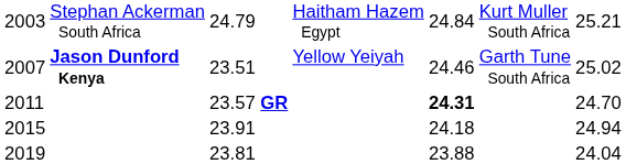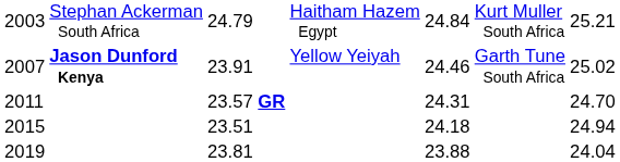2007 | column 3: 23.51 -> 23.91
2011 | column 5: bold -> normal
2015 | column 3: 23.91 -> 23.51
